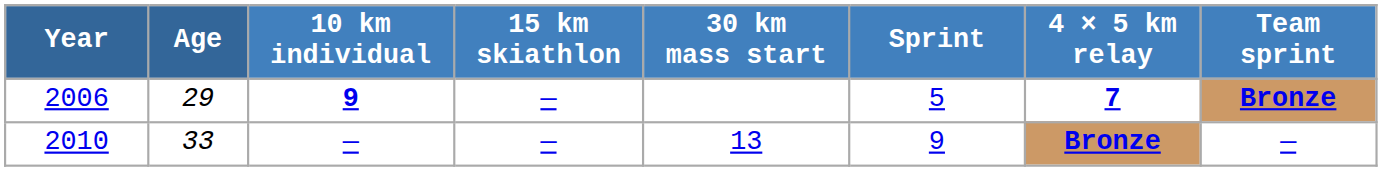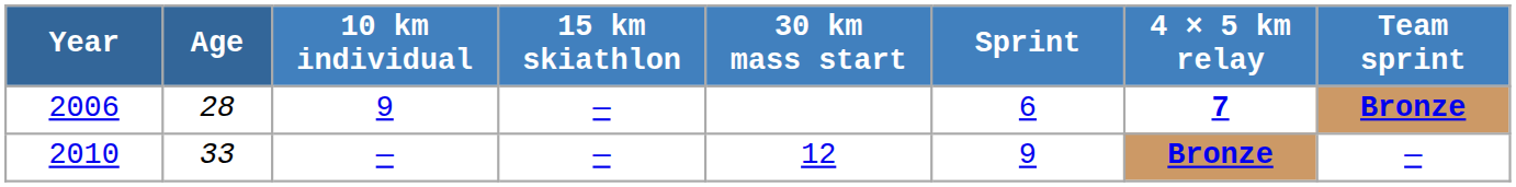2006 | Age: 29 -> 28
2006 | 10 km individual: bold -> normal
2006 | Sprint: 5 -> 6
2010 | 30 km mass start: 13 -> 12
